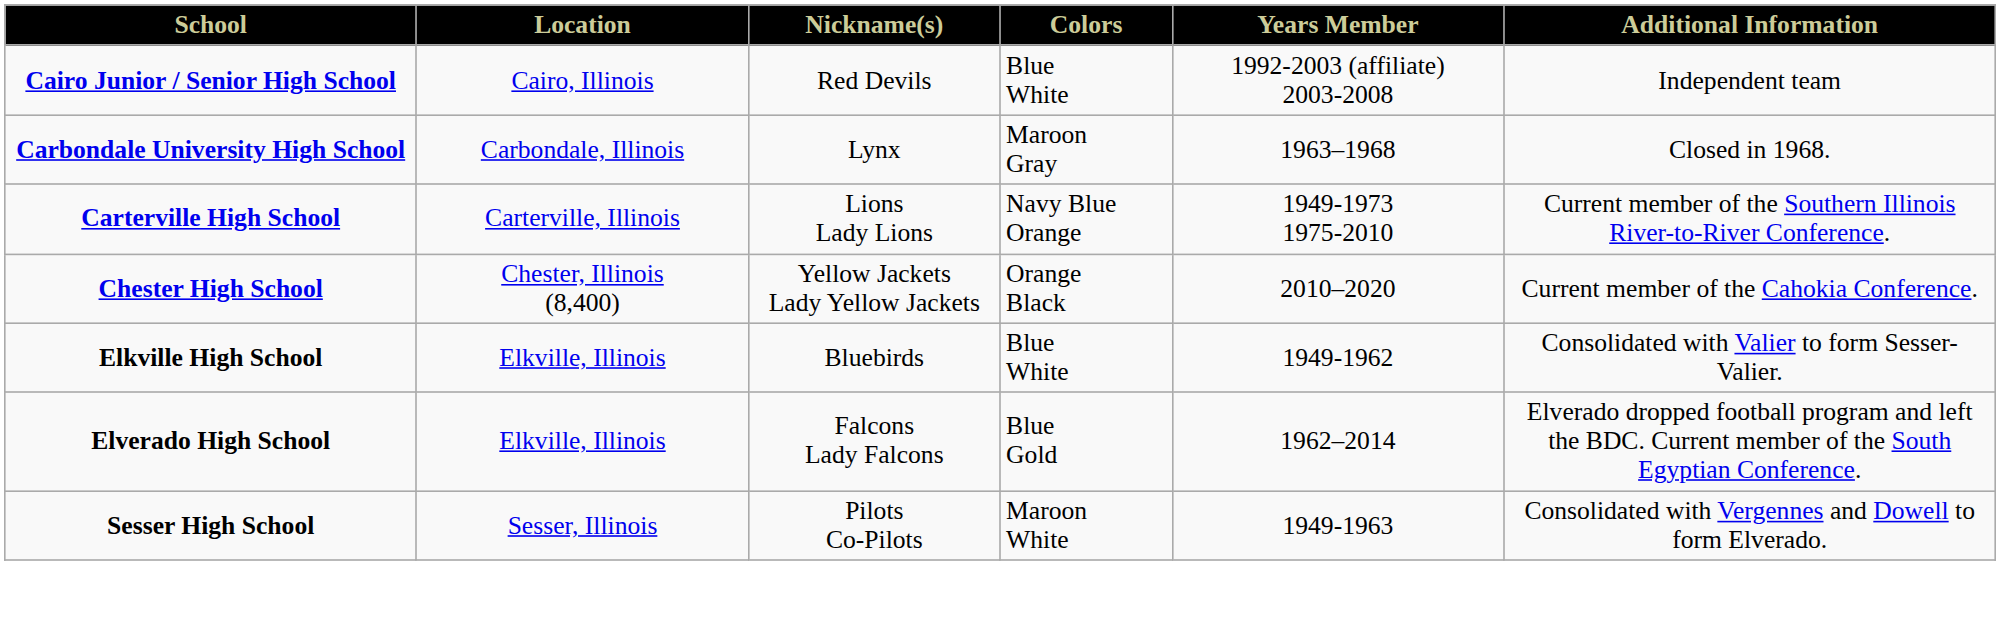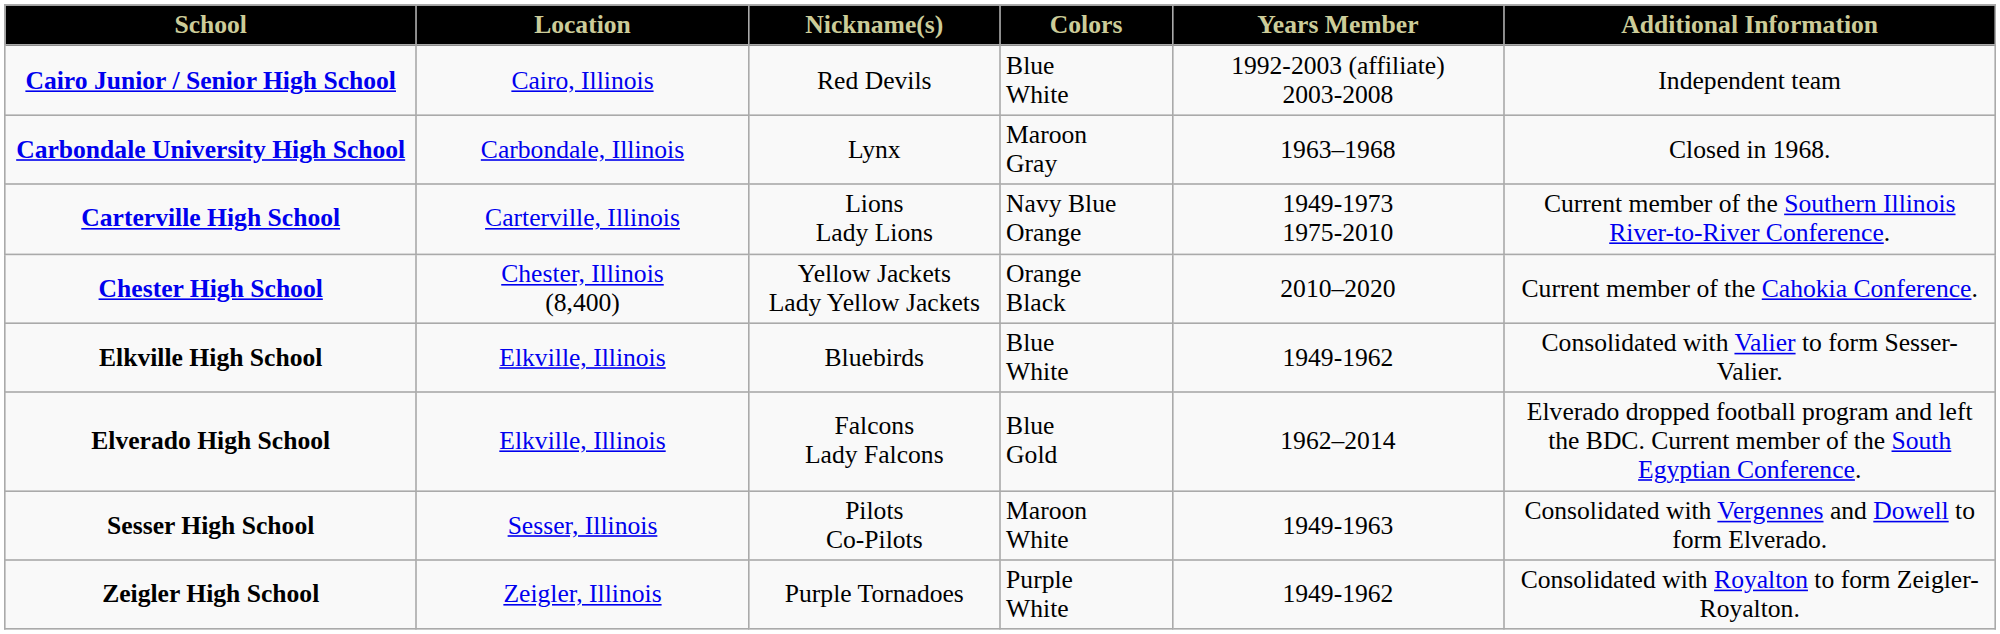+ row: Zeigler High School | Zeigler, Illinois | Purple Tornadoes | Purple White | 1949-1962 | Consolidated with Royalton to form Zeigler-Royalton.
